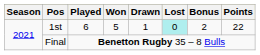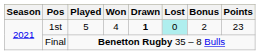1st | Played: 6 -> 5
1st | Won: 5 -> 4
1st | Drawn: normal -> bold
1st | Points: 22 -> 23
